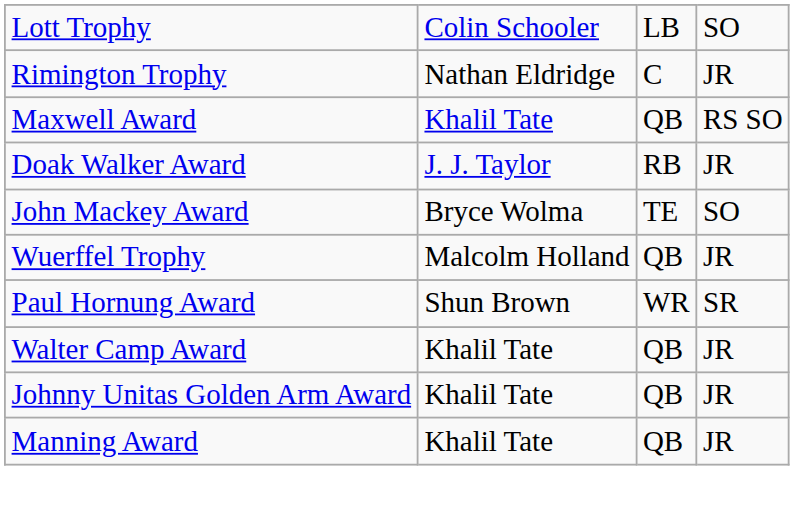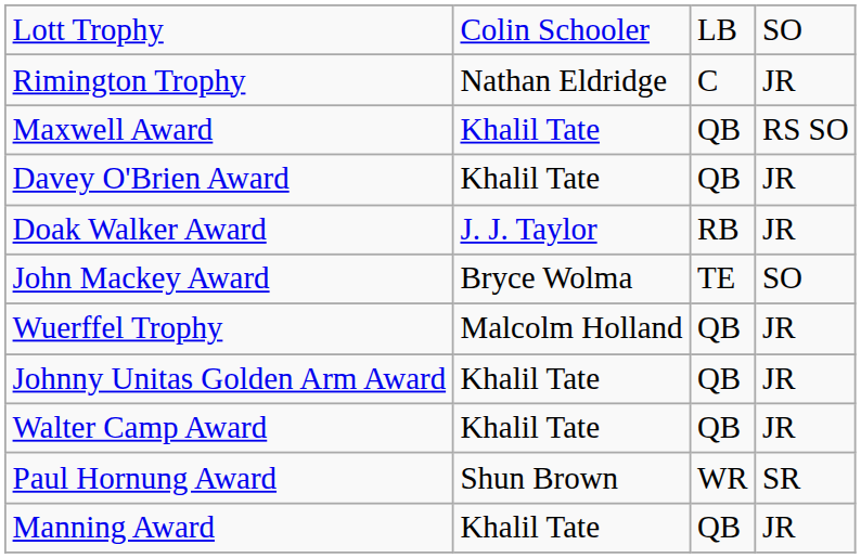+ row: Davey O'Brien Award | Khalil Tate | QB | JR
rows swapped: Paul Hornung Award <-> Johnny Unitas Golden Arm Award
